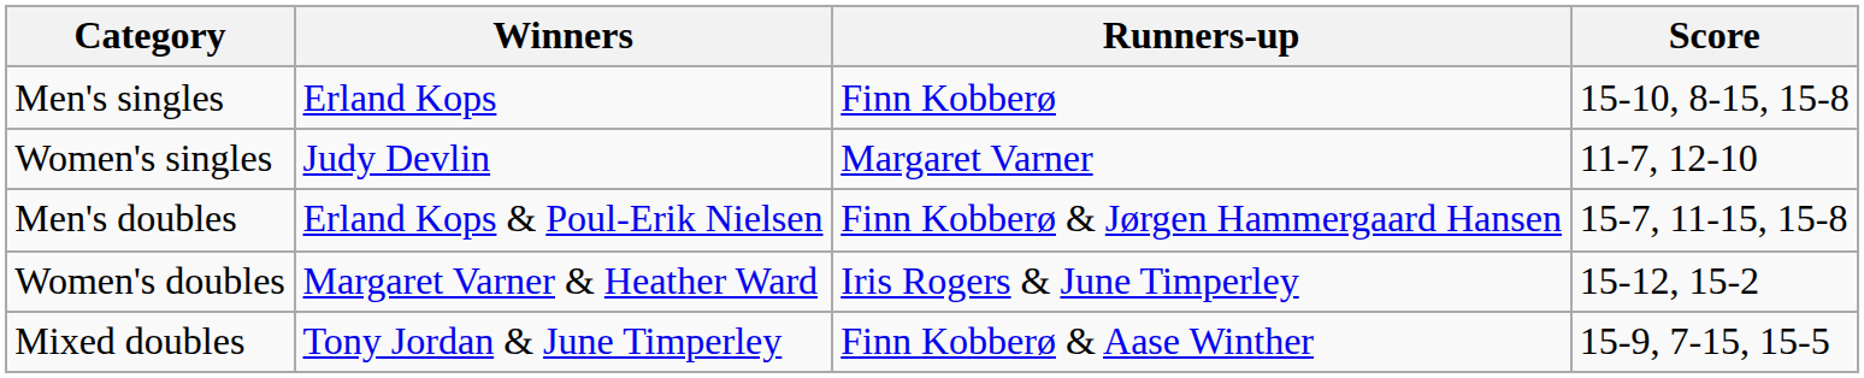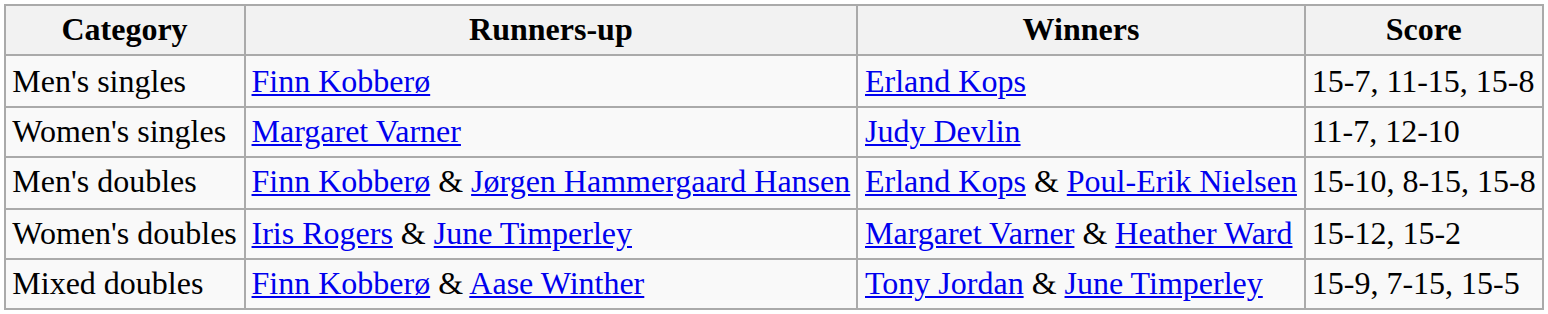columns swapped: Winners <-> Runners-up
Men's singles | Score: 15-10, 8-15, 15-8 -> 15-7, 11-15, 15-8
Men's doubles | Score: 15-7, 11-15, 15-8 -> 15-10, 8-15, 15-8
